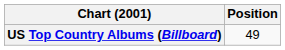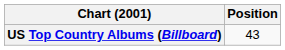US Top Country Albums (Billboard) | Position: 49 -> 43
